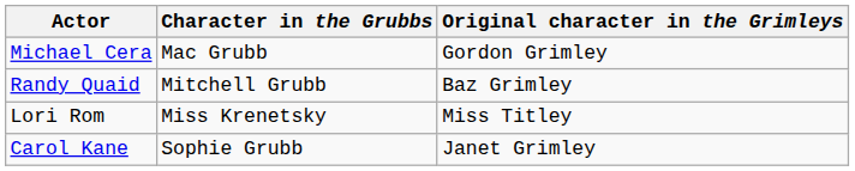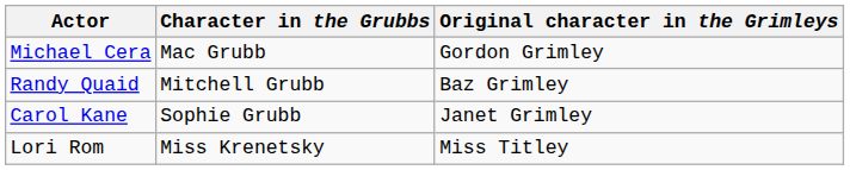rows swapped: Carol Kane <-> Lori Rom
